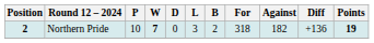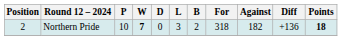Northern Pride | Position: bold -> normal
Northern Pride | Points: 19 -> 18
